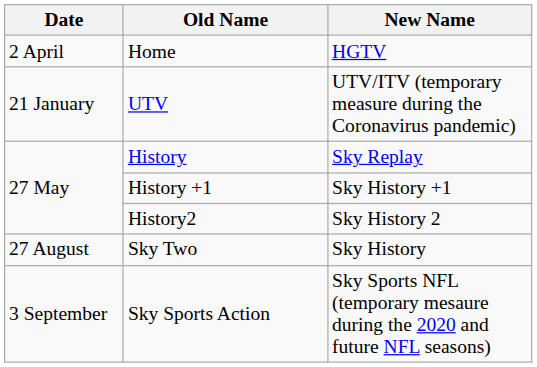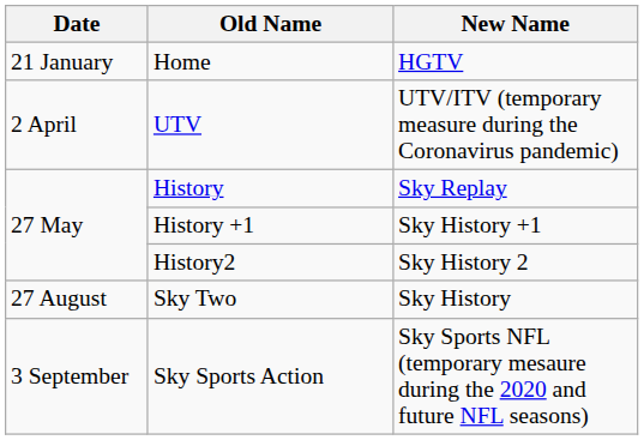Home | Date: 2 April -> 21 January
UTV | Date: 21 January -> 2 April
